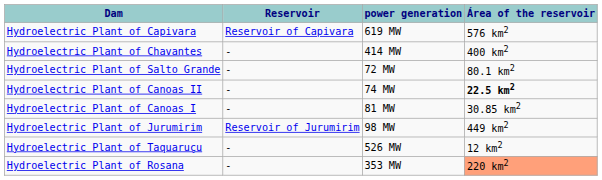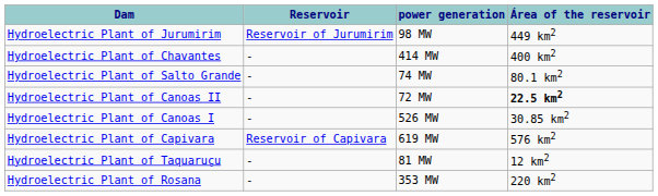rows swapped: Hydroelectric Plant of Jurumirim <-> Hydroelectric Plant of Capivara
Hydroelectric Plant of Salto Grande | power generation: 72 MW -> 74 MW
Hydroelectric Plant of Canoas II | power generation: 74 MW -> 72 MW
Hydroelectric Plant of Canoas I | power generation: 81 MW -> 526 MW
Hydroelectric Plant of Taquaruçu | power generation: 526 MW -> 81 MW
Hydroelectric Plant of Rosana | Área of the reservoir: lightsalmon background -> no background
